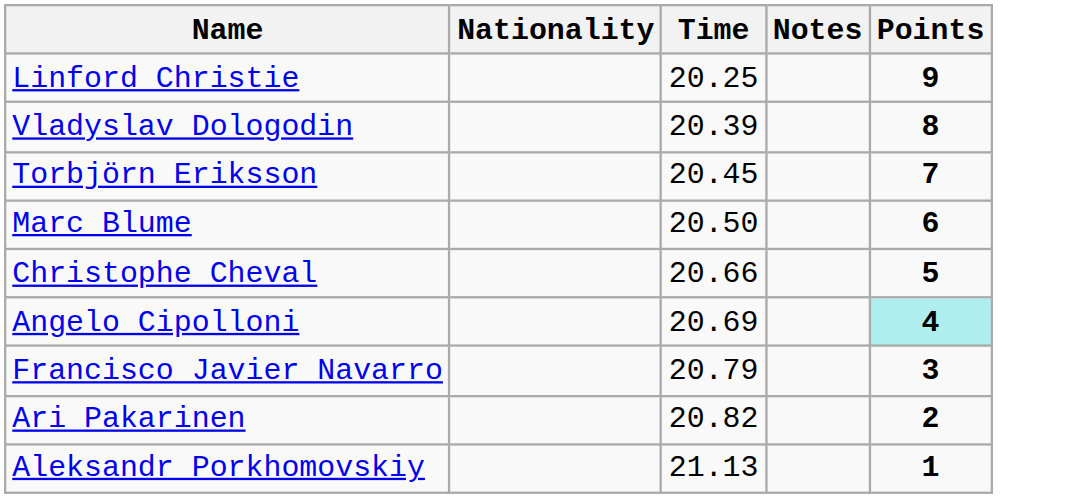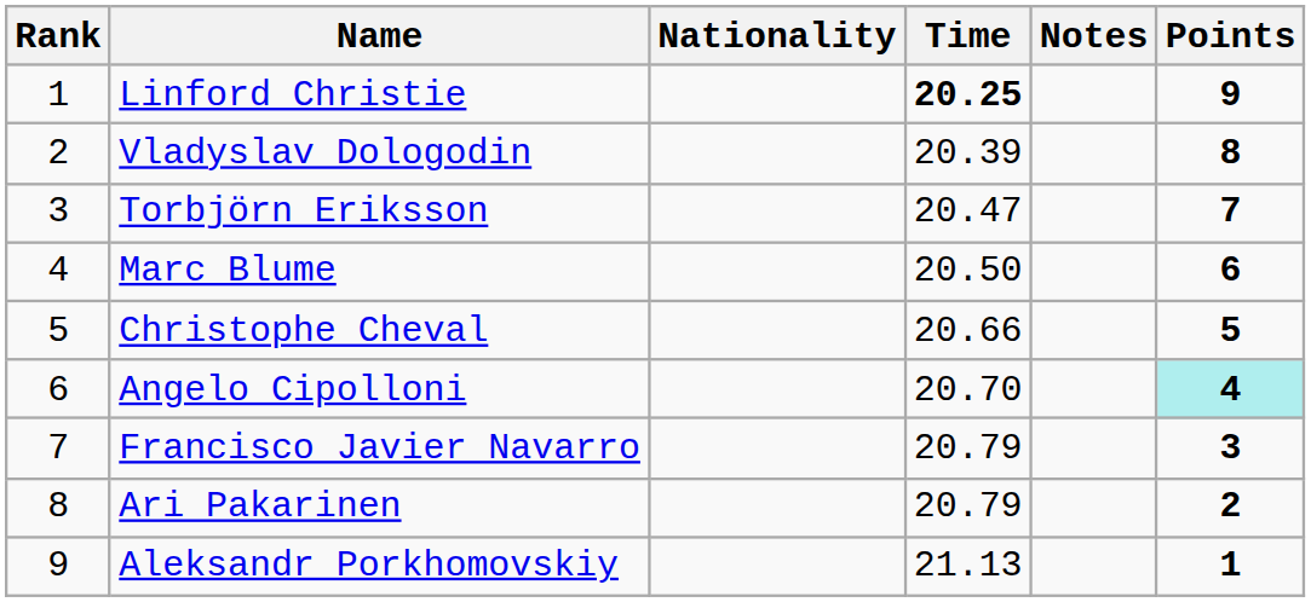+ column: Rank | 1 | 2 | 3 | 4 | 5 | 6 | 7 | 8 | 9
Linford Christie | Time: normal -> bold
Torbjörn Eriksson | Time: 20.45 -> 20.47
Angelo Cipolloni | Time: 20.69 -> 20.70
Ari Pakarinen | Time: 20.82 -> 20.79
